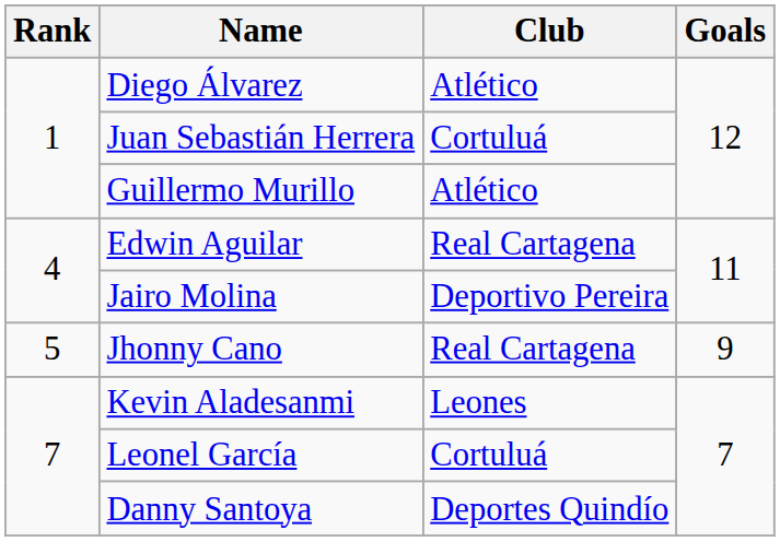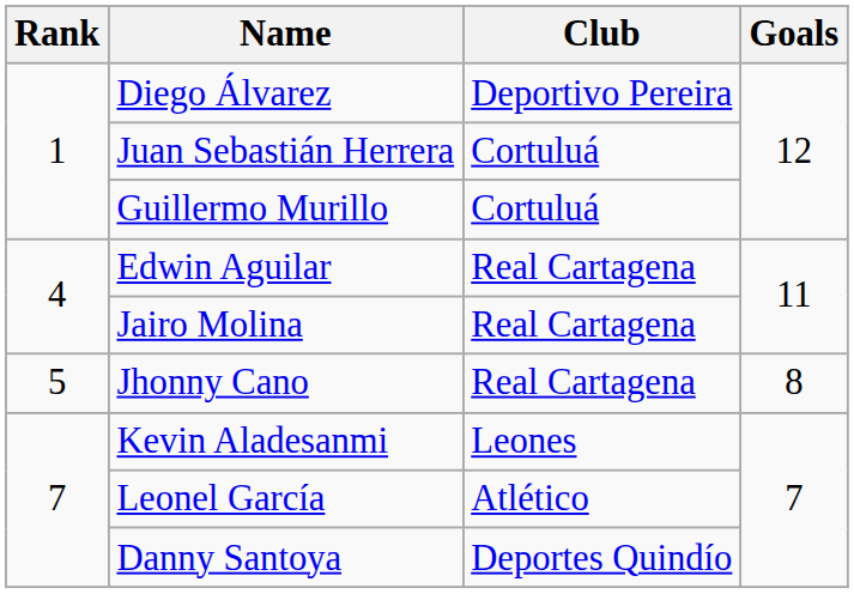Diego Álvarez | Club: Atlético -> Deportivo Pereira
Guillermo Murillo | Club: Atlético -> Cortuluá
Jairo Molina | Club: Deportivo Pereira -> Real Cartagena
Jhonny Cano | Goals: 9 -> 8
Leonel García | Club: Cortuluá -> Atlético
